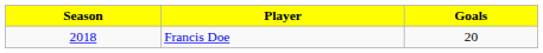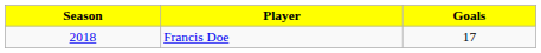Francis Doe | Goals: 20 -> 17
